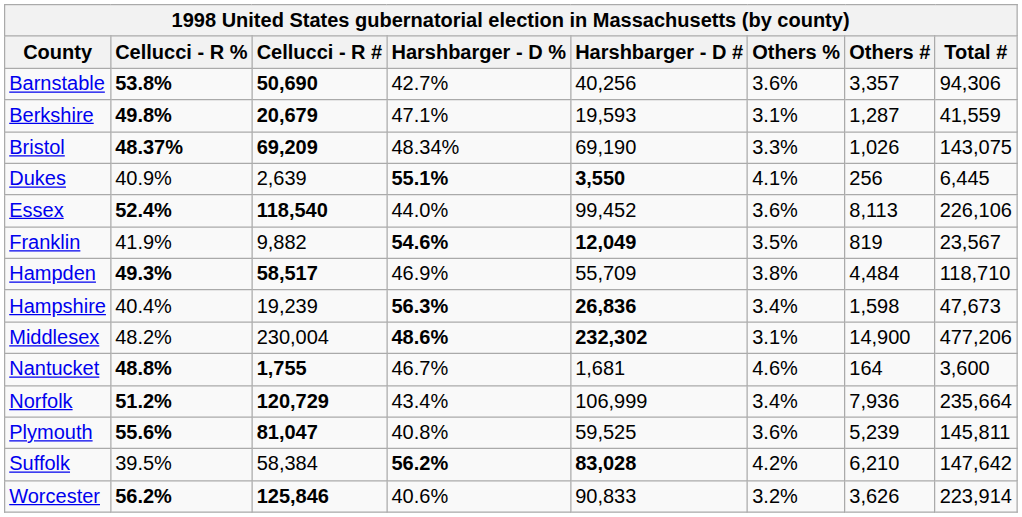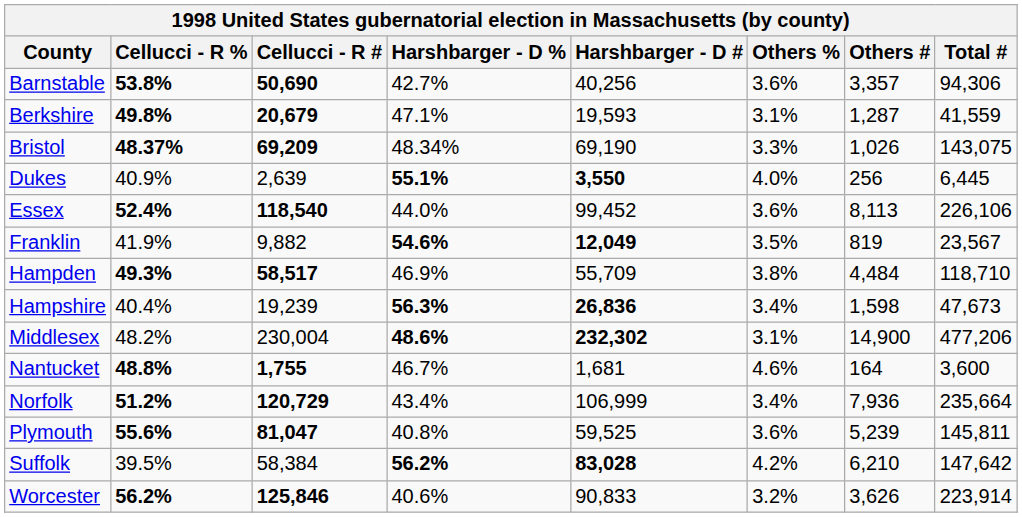Dukes | Others %: 4.1% -> 4.0%
